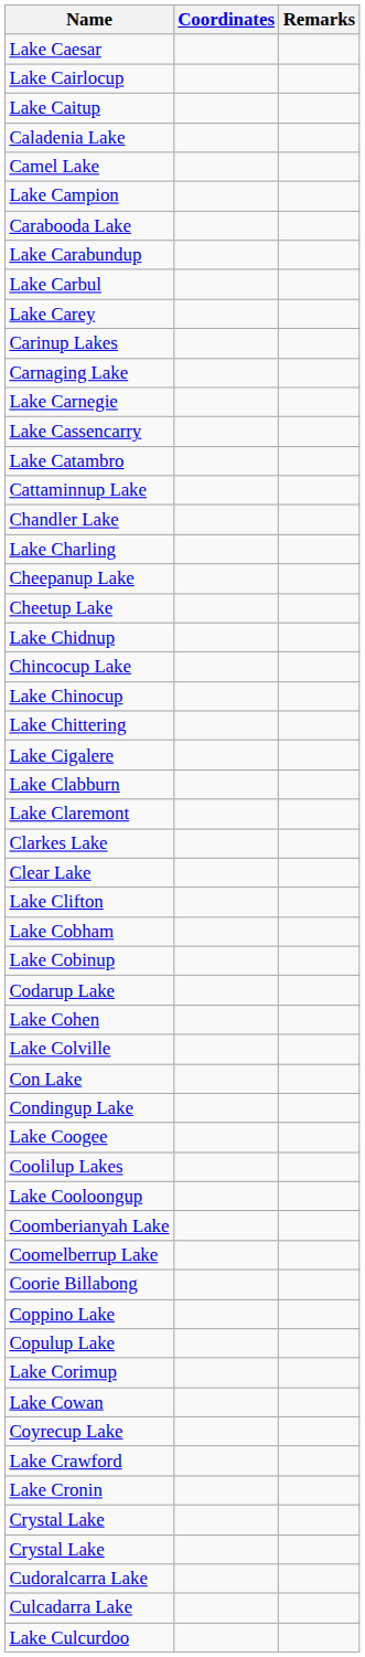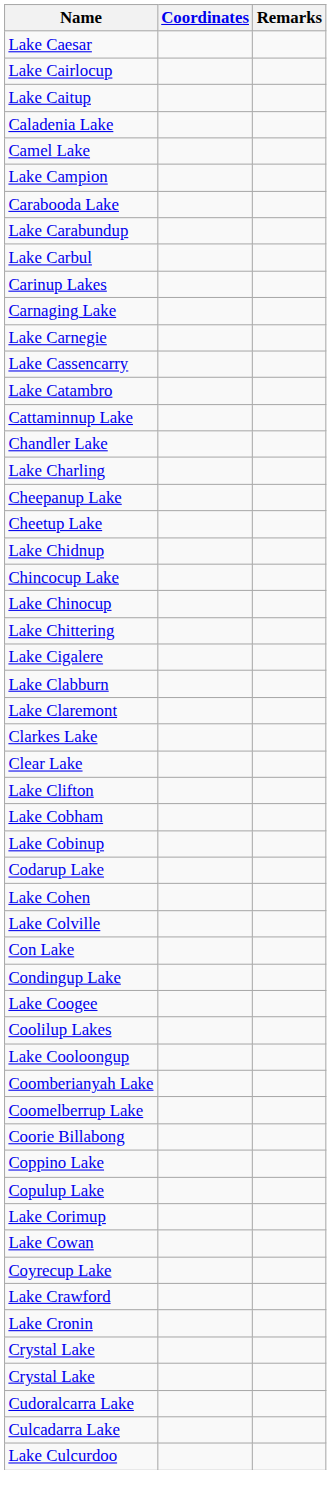- row: Lake Carey
